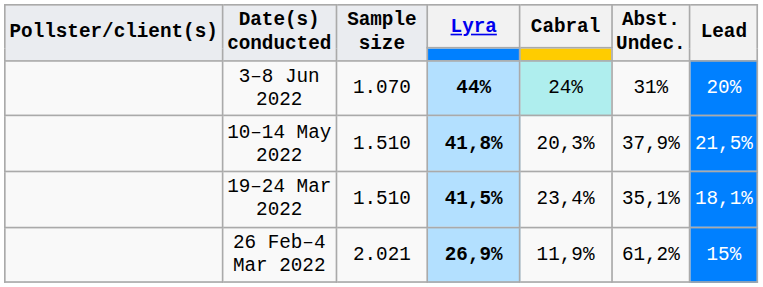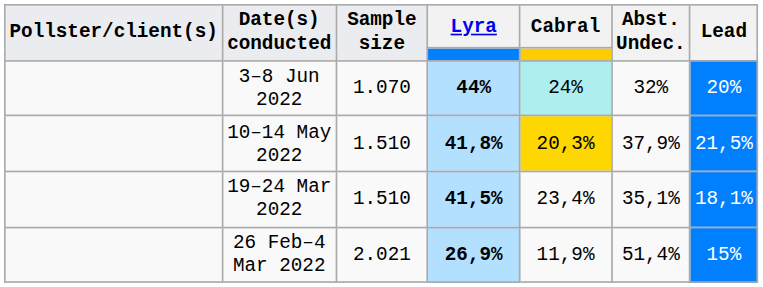3–8 Jun 2022 | Abst. Undec.: 31% -> 32%
10–14 May 2022 | Cabral: no background -> gold background
26 Feb–4 Mar 2022 | Abst. Undec.: 61,2% -> 51,4%
